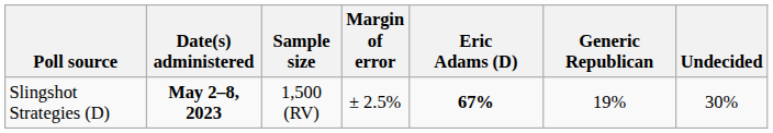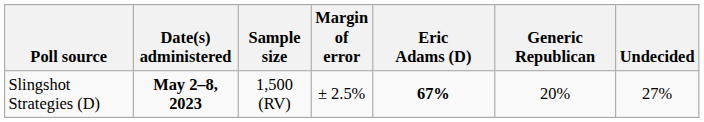Slingshot Strategies (D) | Generic Republican: 19% -> 20%
Slingshot Strategies (D) | Undecided: 30% -> 27%
